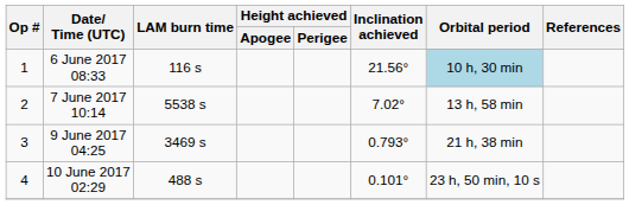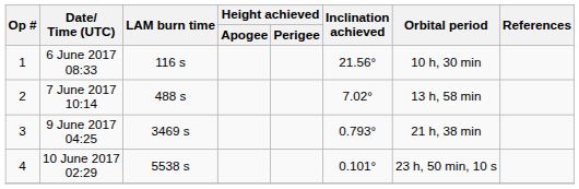6 June 2017 08:33 | Orbital period: lightblue background -> no background
7 June 2017 10:14 | LAM burn time: 5538 s -> 488 s
10 June 2017 02:29 | LAM burn time: 488 s -> 5538 s
